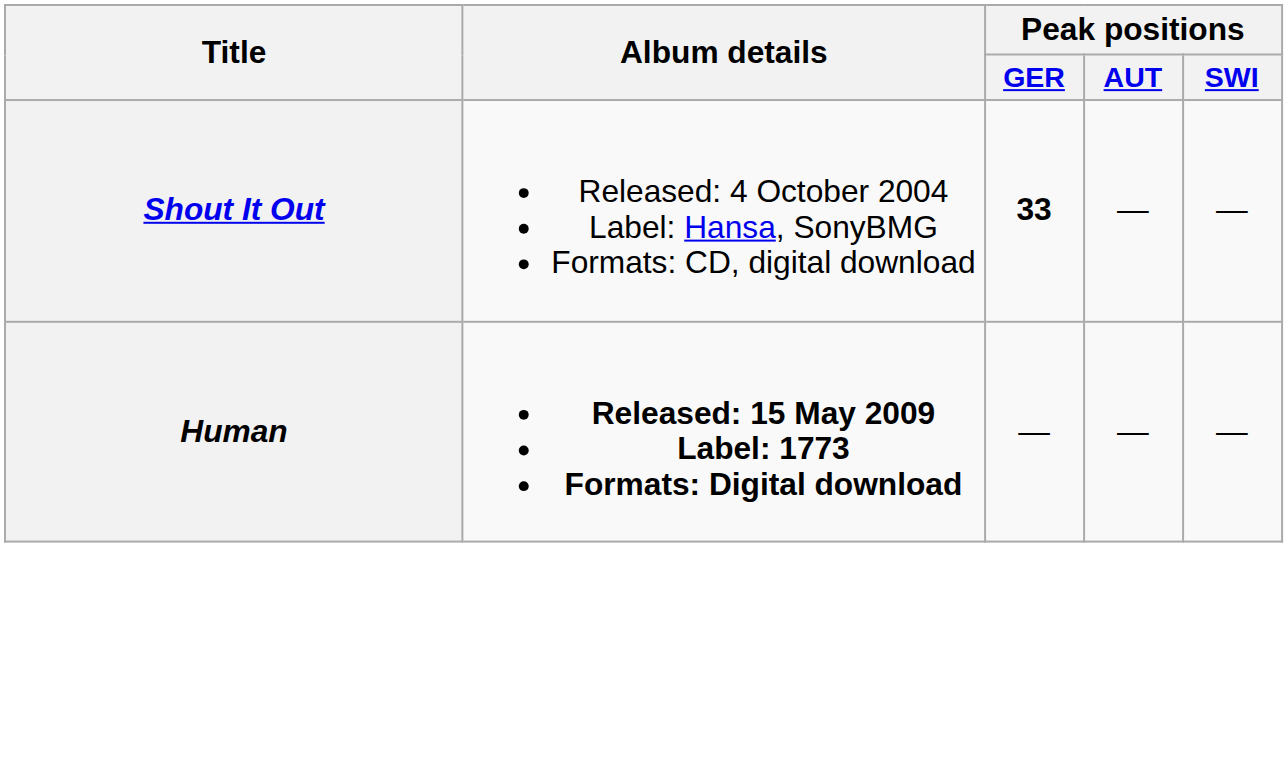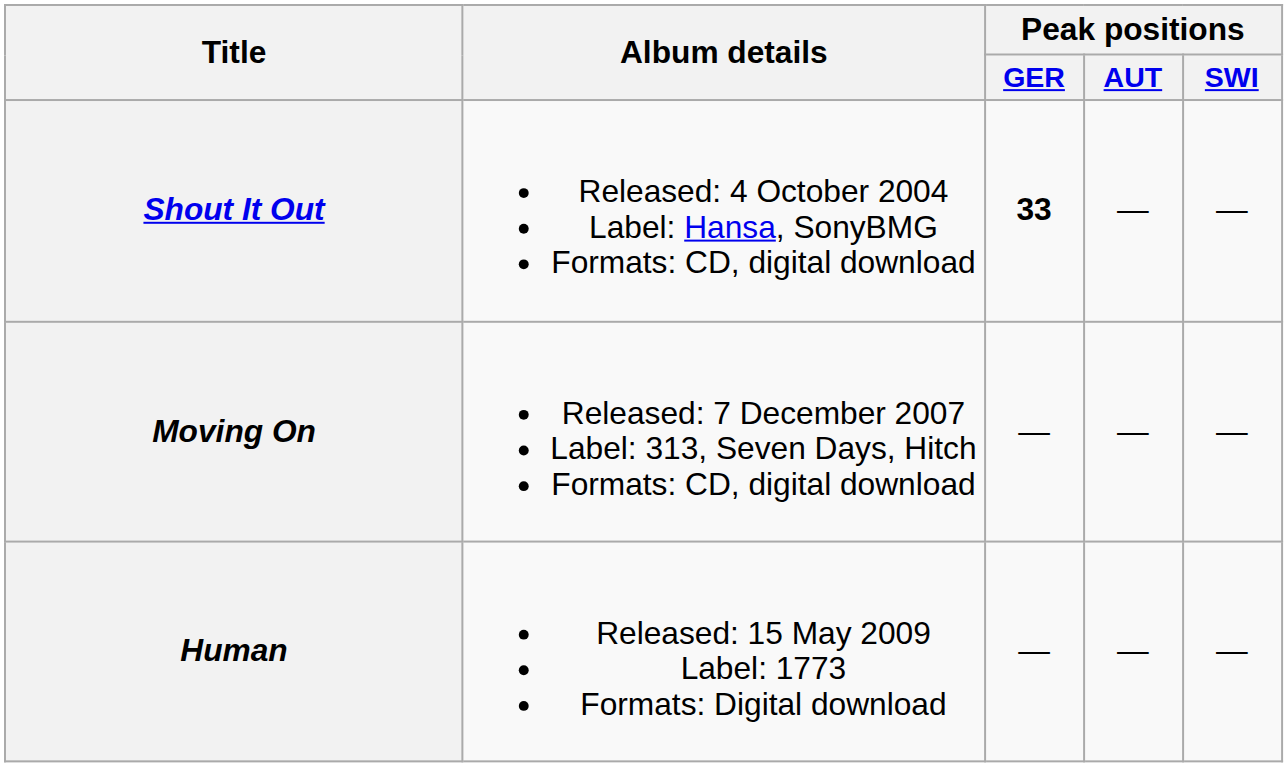+ row: Moving On | Released: 7 December 2007 Label: 313, Seven Days, Hitch Formats: CD, digital download | — | — | —
Human | Album details: bold -> normal
